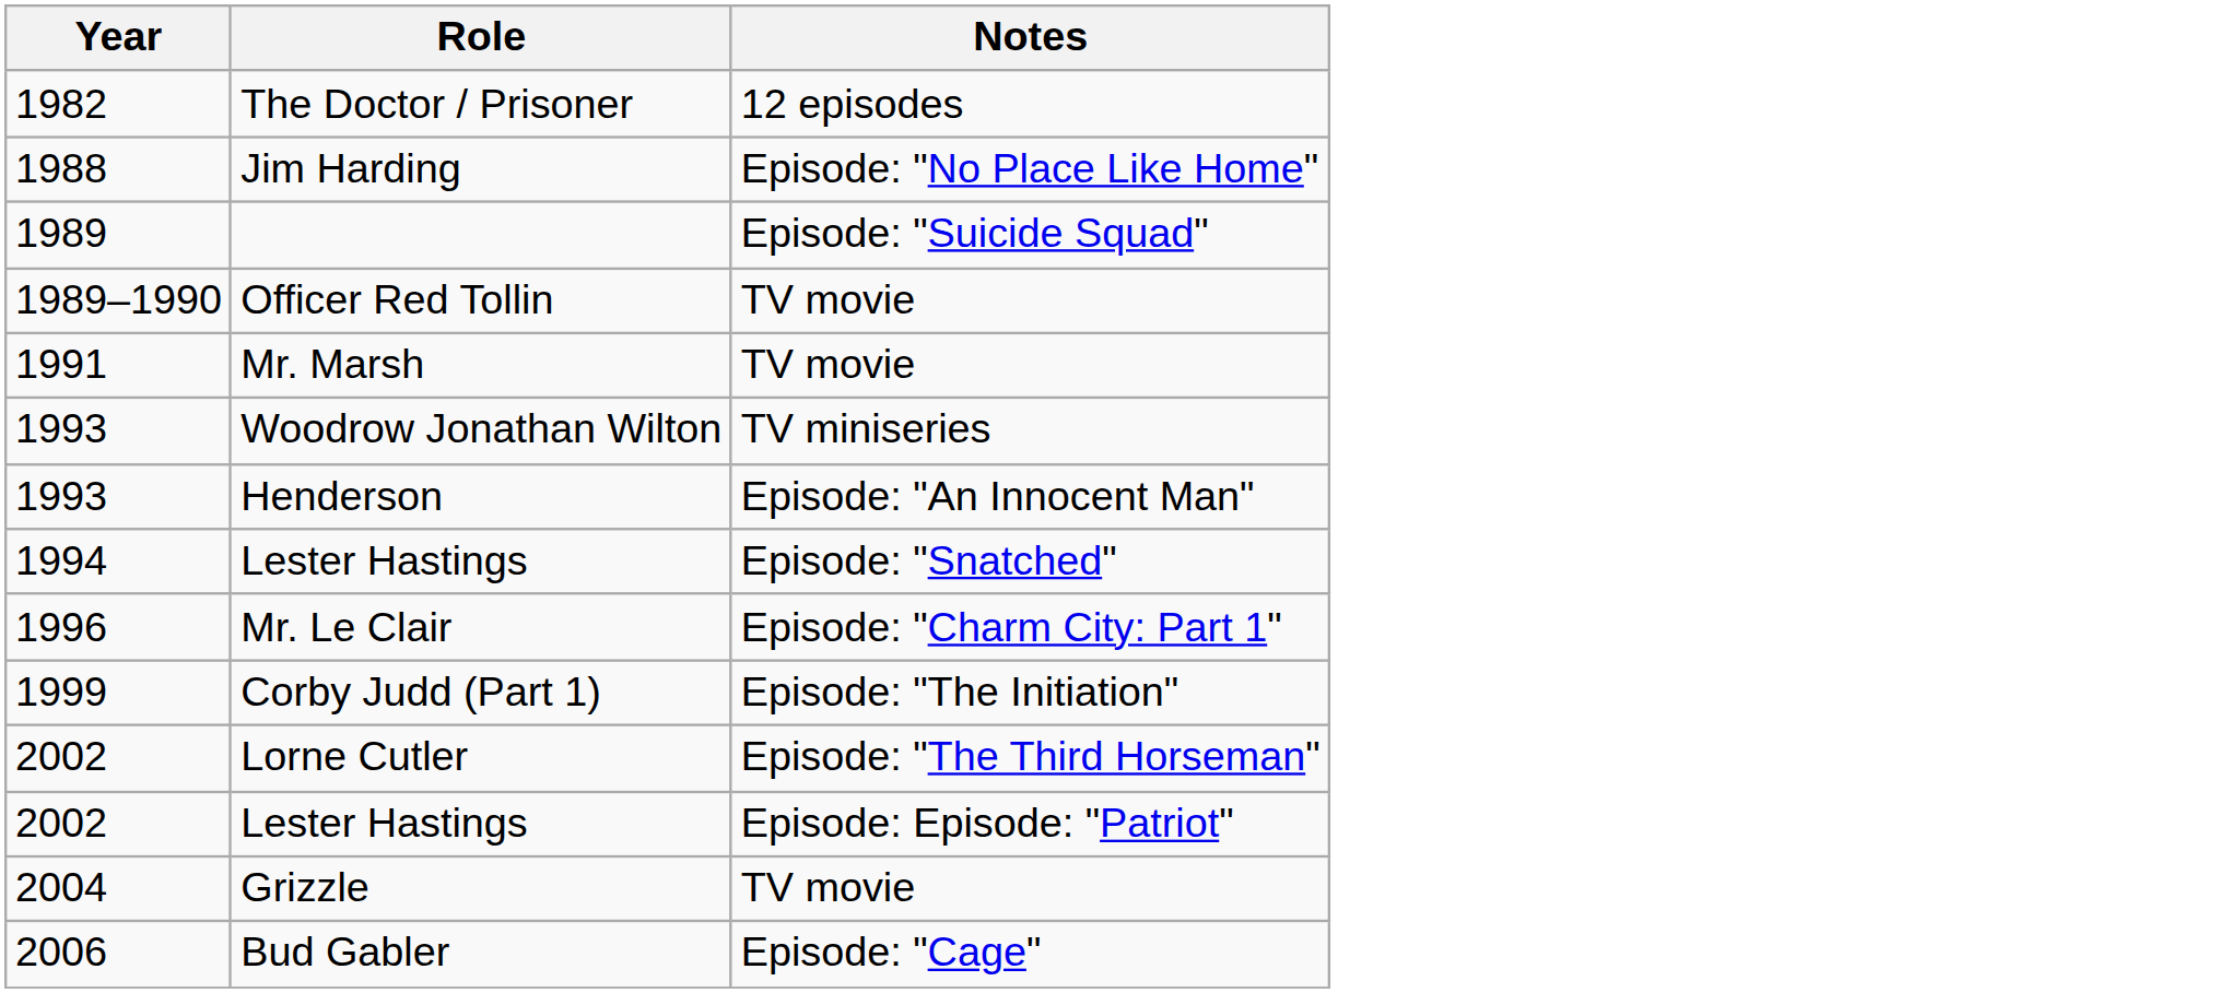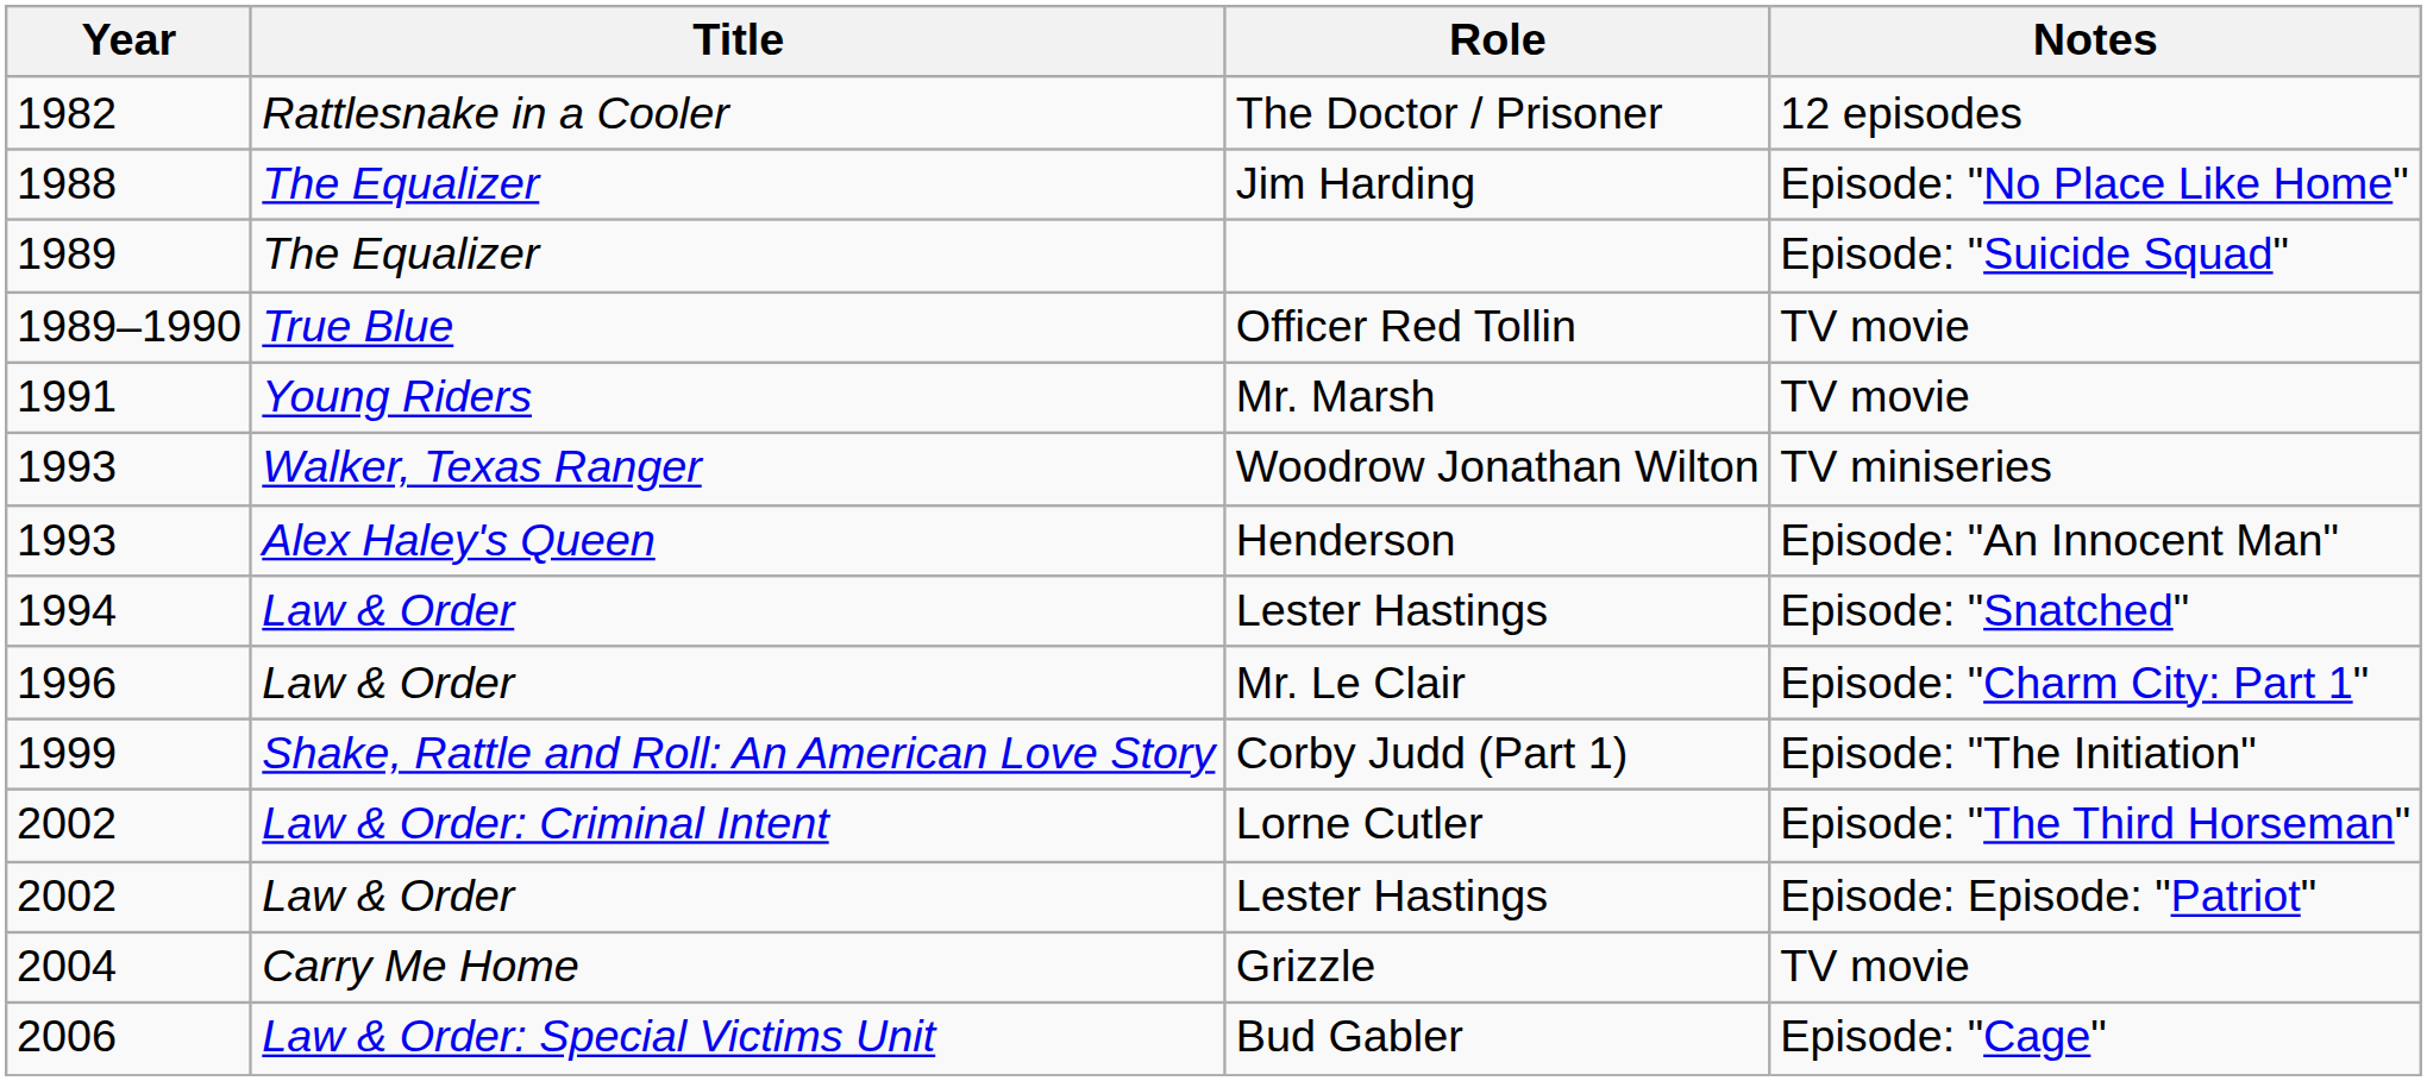+ column: Title | Rattlesnake in a Cooler | The Equalizer | The Equalizer | True Blue | Young Riders | Walker, Texas Ranger | Alex Haley's Queen | Law & Order | Law & Order | Shake, Rattle and Roll: An American Love Story | Law & Order: Criminal Intent | Law & Order | Carry Me Home | Law & Order: Special Victims Unit
